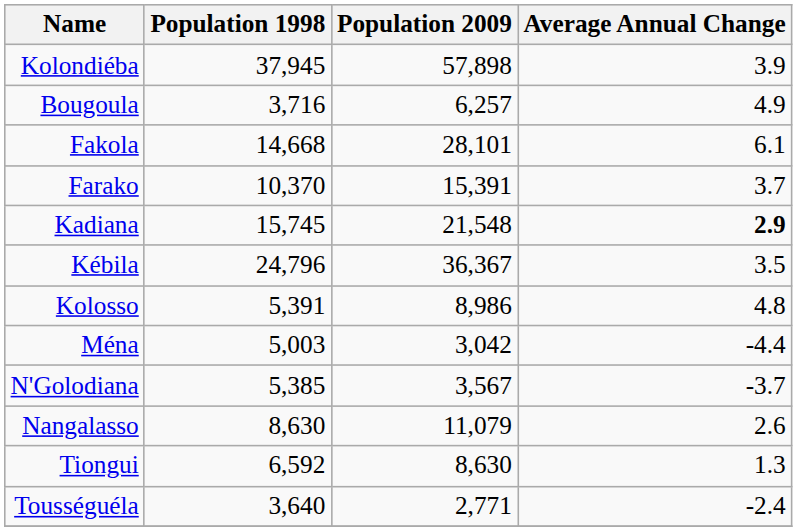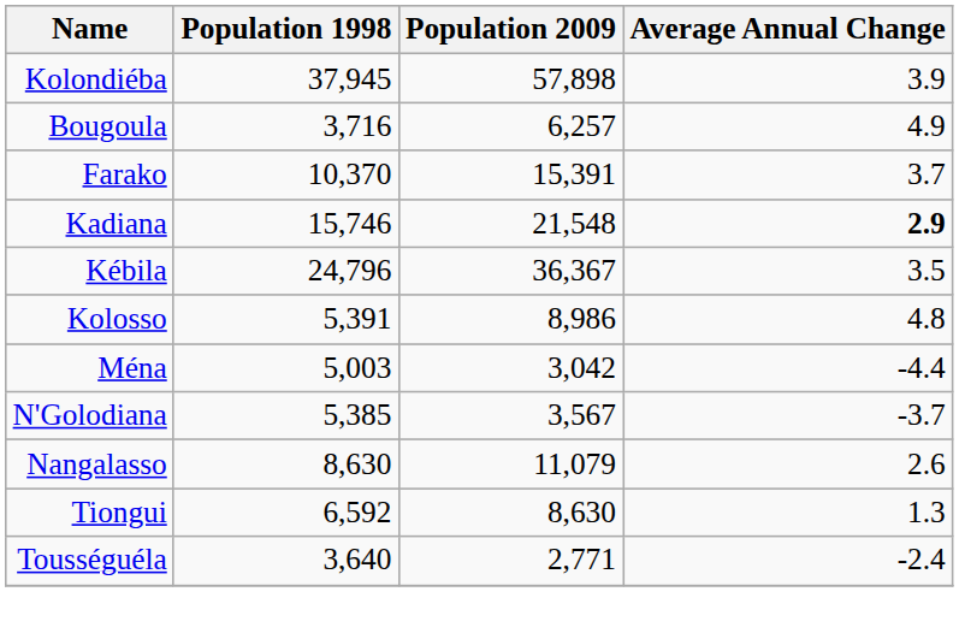- row: Fakola | 14,668 | 28,101 | 6.1
Kadiana | Population 1998: 15,745 -> 15,746
